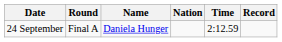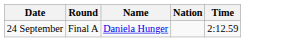- column: Record
